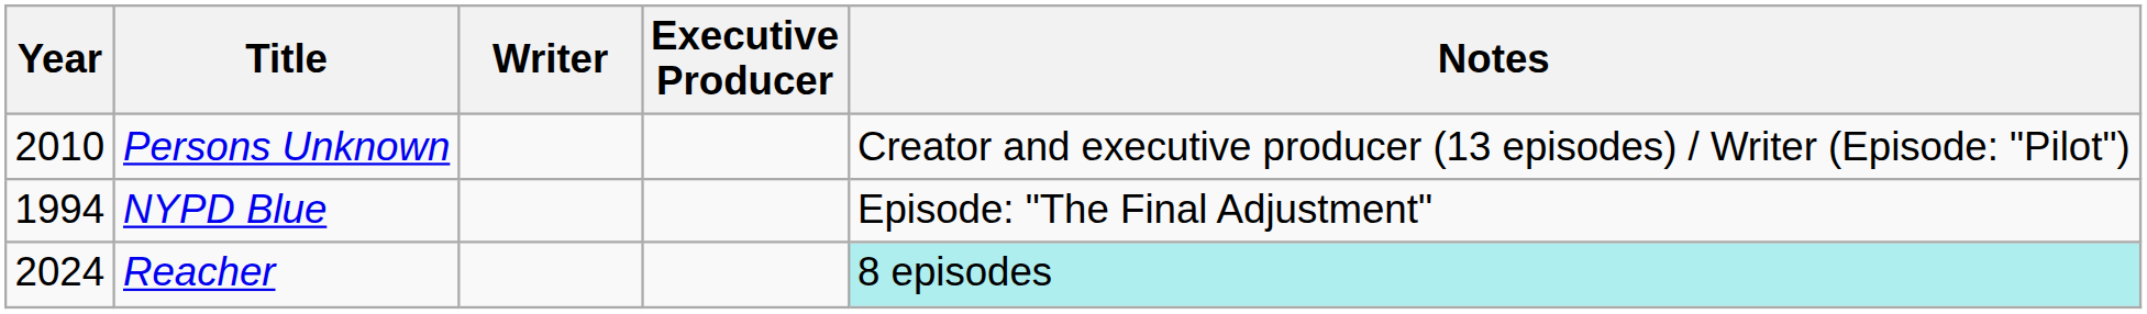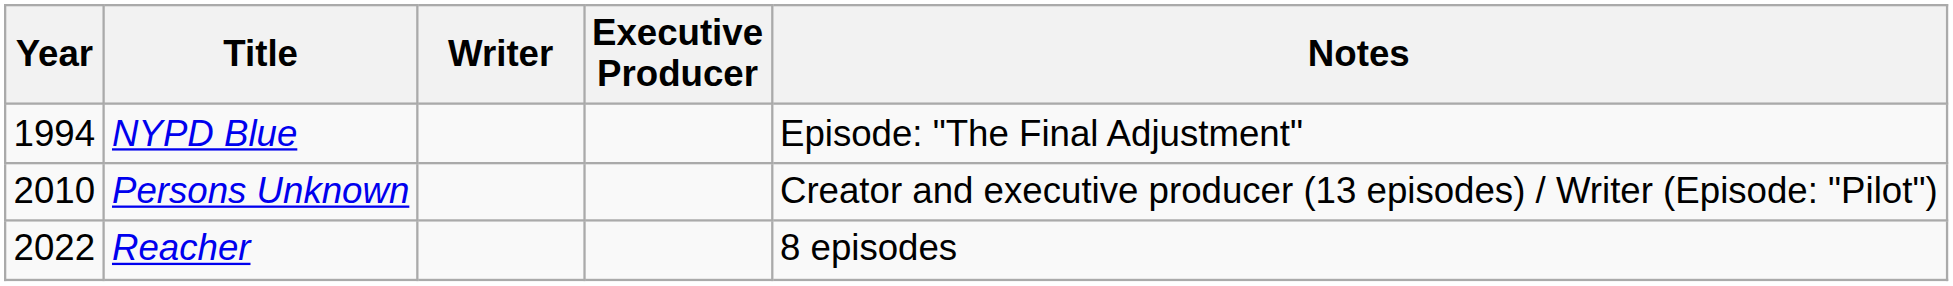rows swapped: NYPD Blue <-> Persons Unknown
Reacher | Year: 2024 -> 2022
Reacher | Notes: paleturquoise background -> no background
